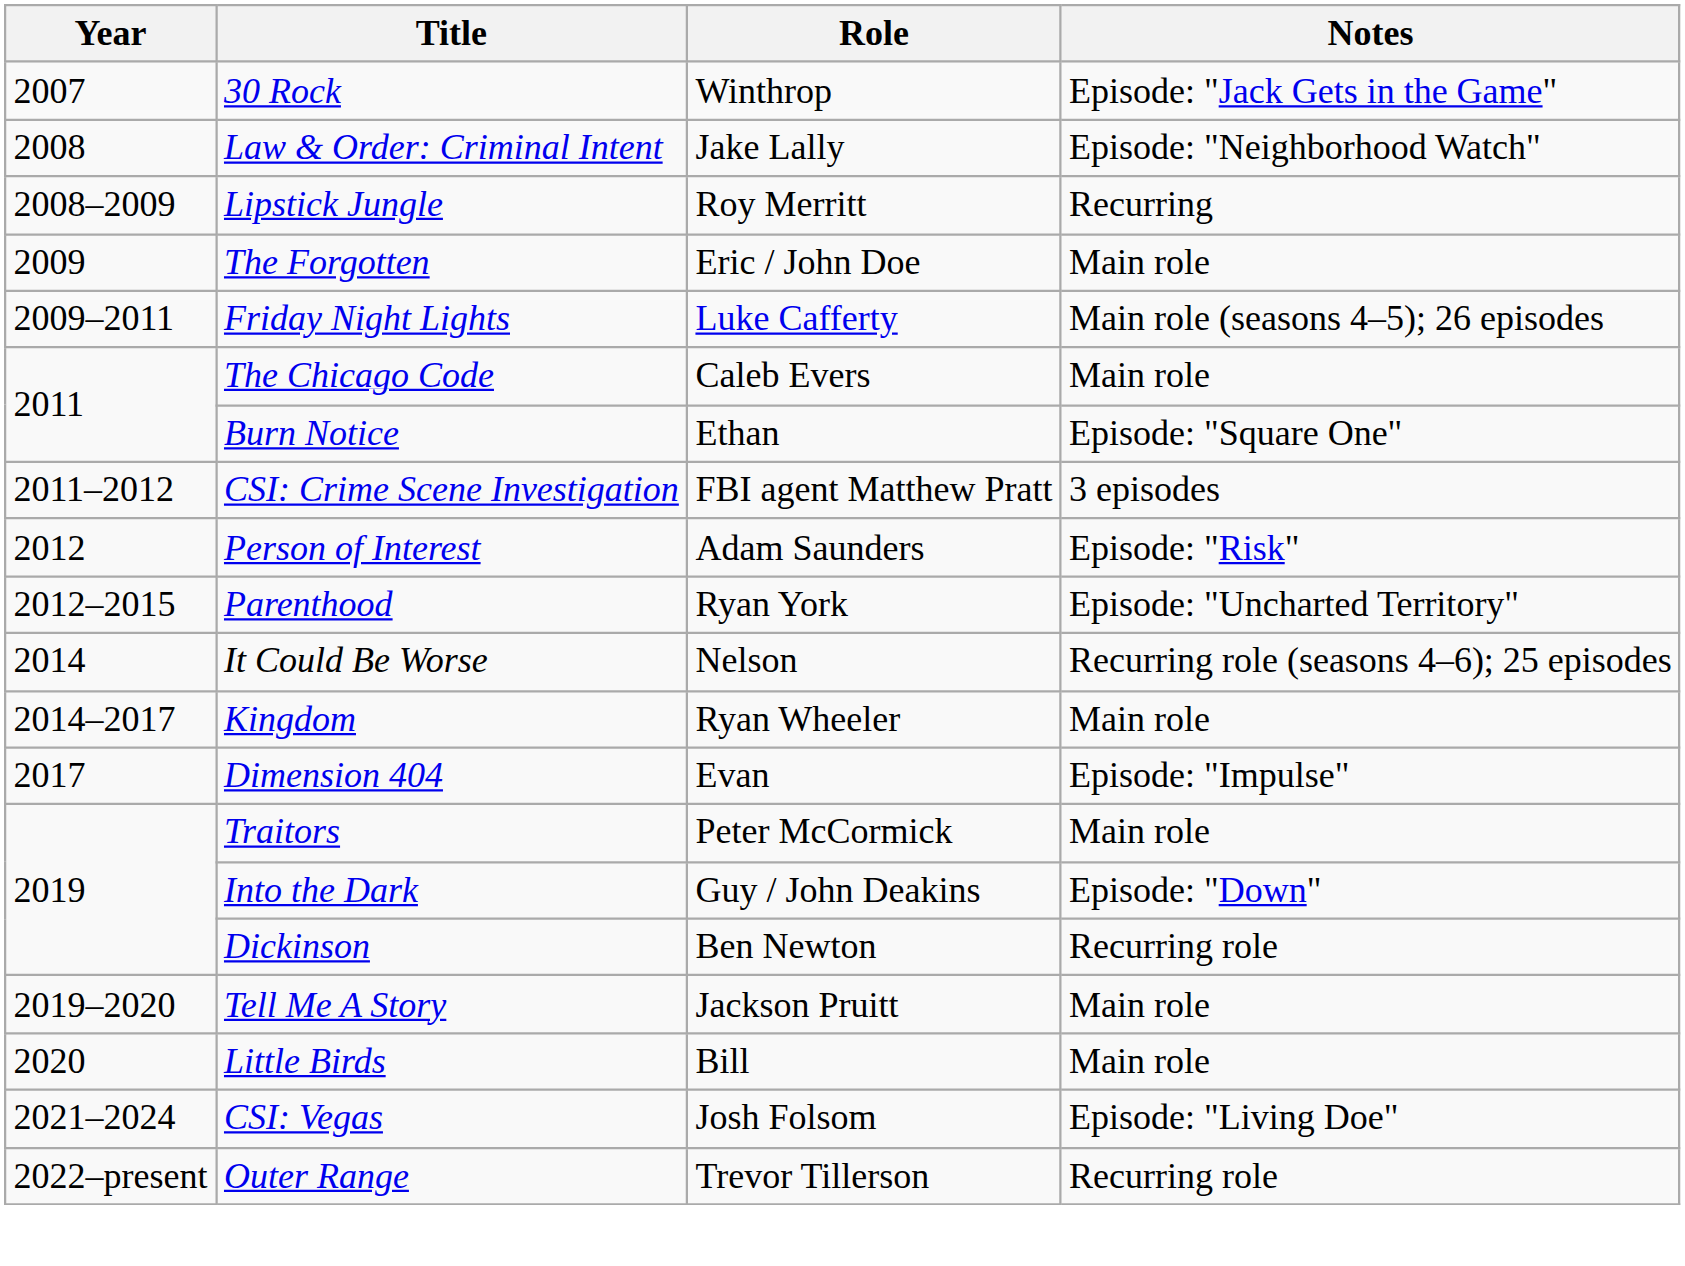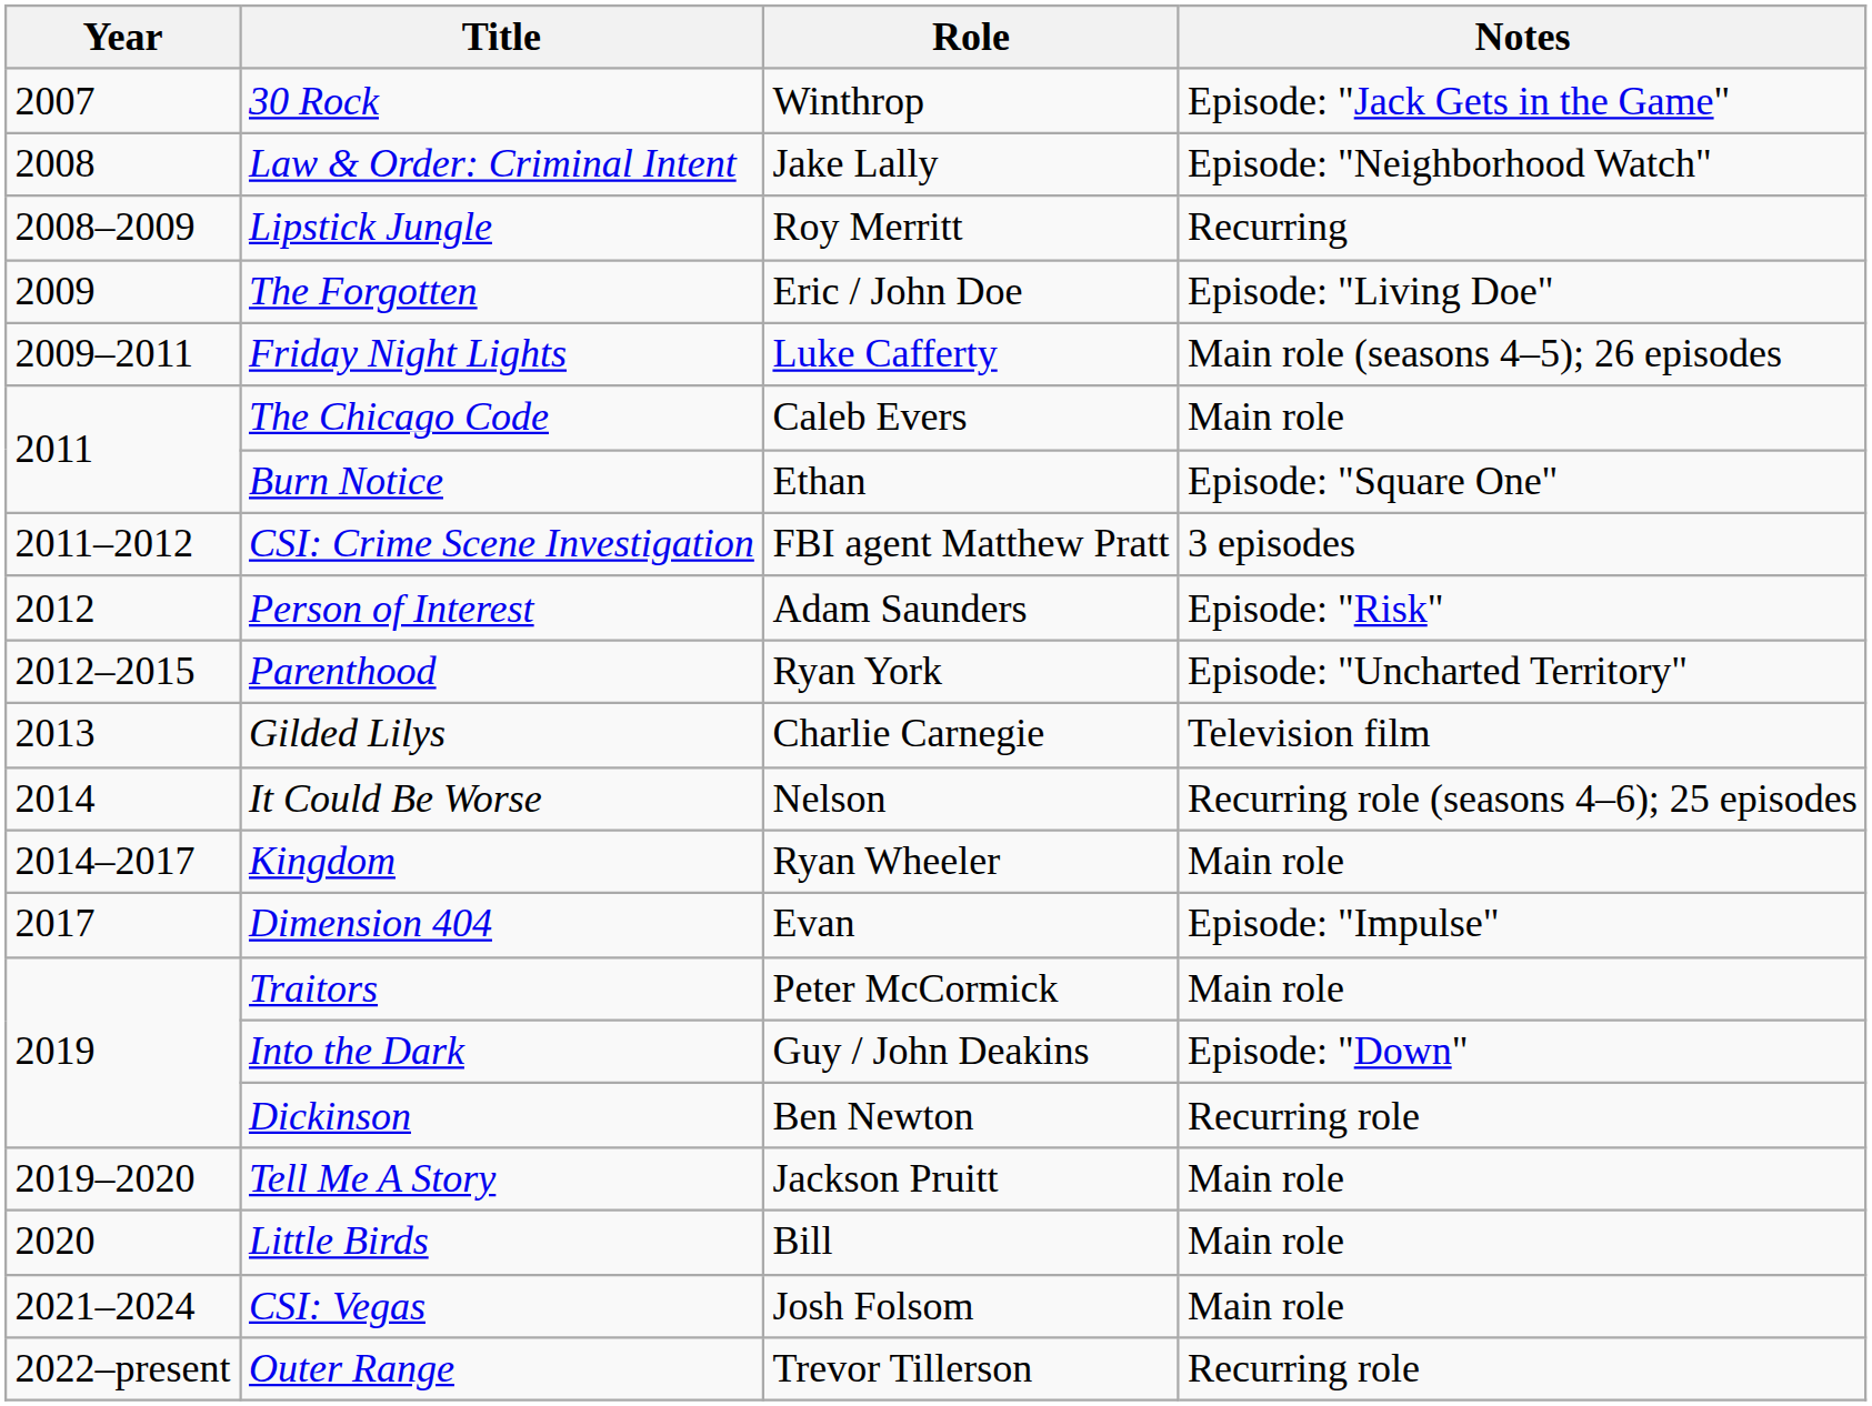The Forgotten | Notes: Main role -> Episode: "Living Doe"
+ row: 2013 | Gilded Lilys | Charlie Carnegie | Television film
CSI: Vegas | Notes: Episode: "Living Doe" -> Main role
